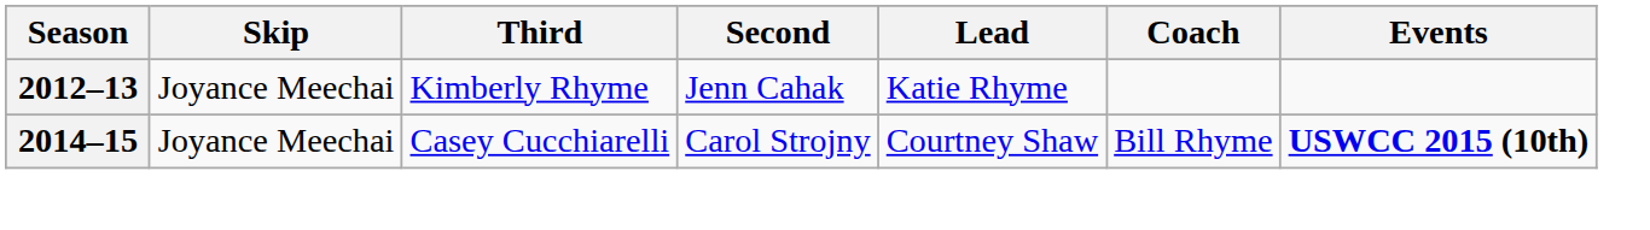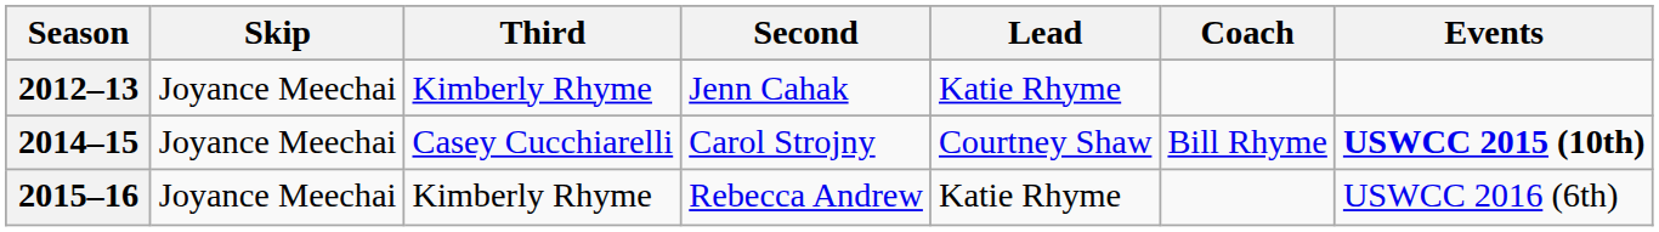+ row: 2015–16 | Joyance Meechai | Kimberly Rhyme | Rebecca Andrew | Katie Rhyme | USWCC 2016 (6th)
